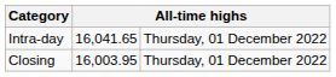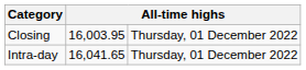rows swapped: Closing <-> Intra-day
